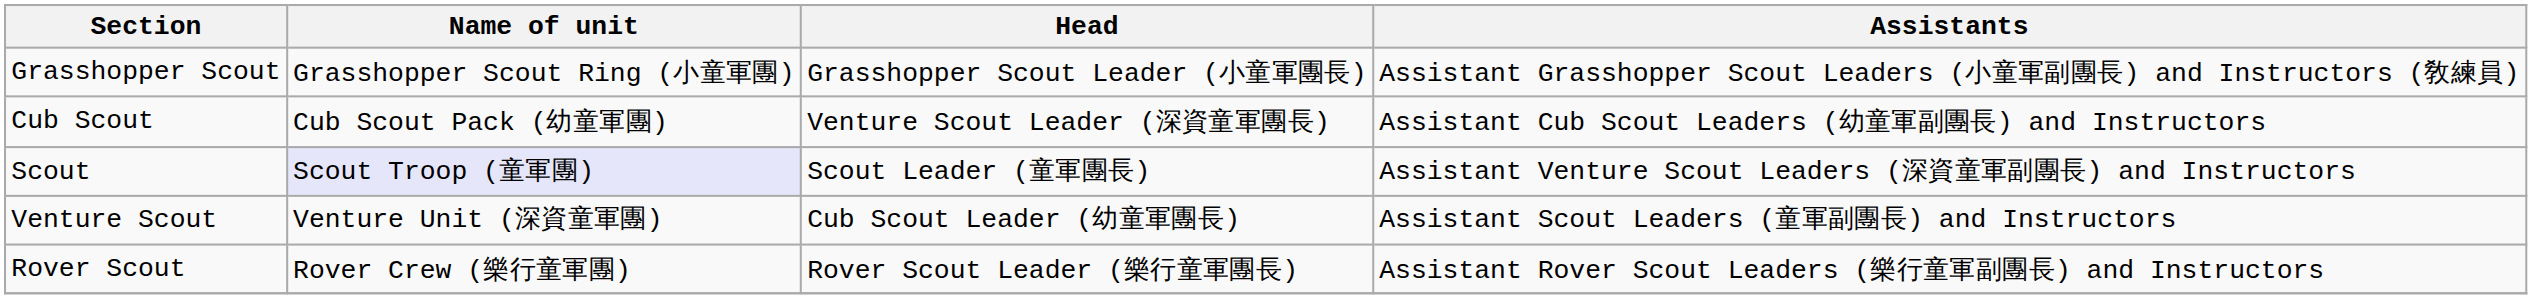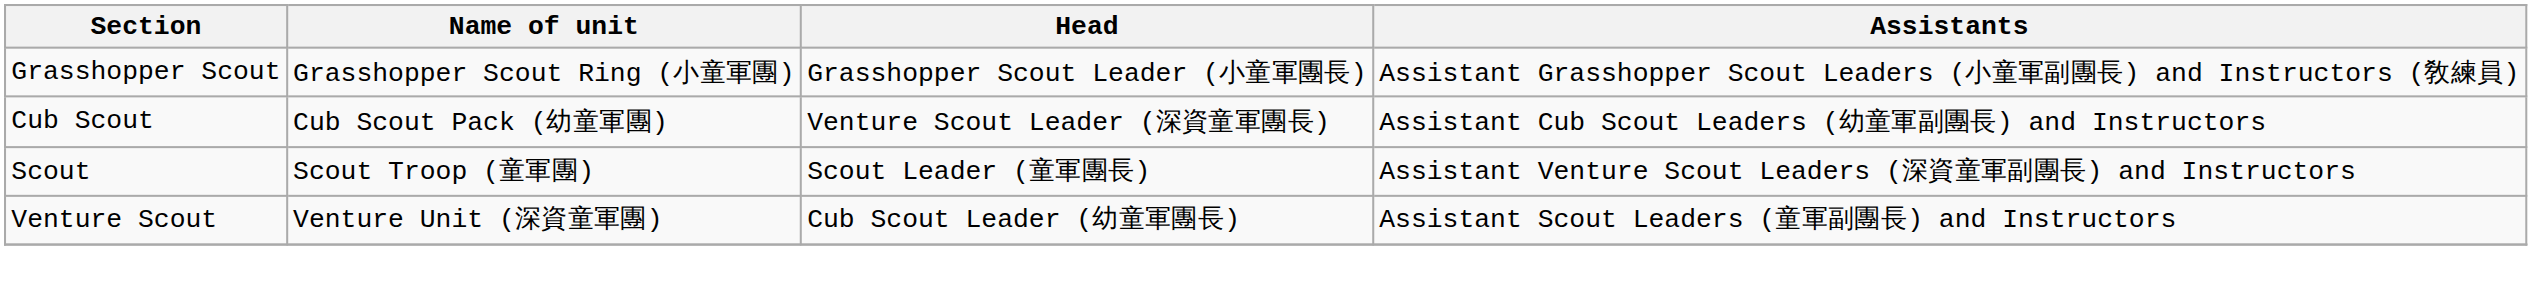Scout | Name of unit: lavender background -> no background
- row: Rover Scout | Rover Crew (樂行童軍團) | Rover Scout Leader (樂行童軍團長) | Assistant Rover Scout Leaders (樂行童軍副團長) and Instructors
